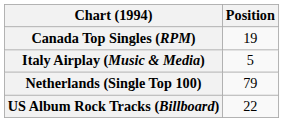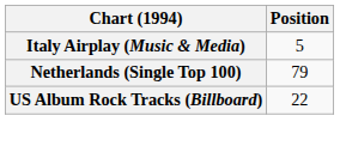- row: Canada Top Singles (RPM) | 19
